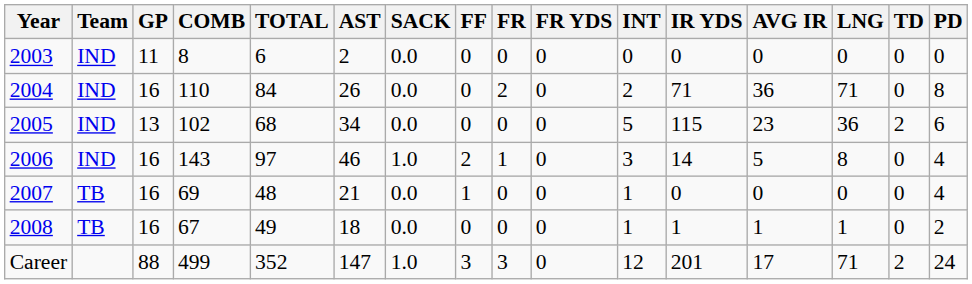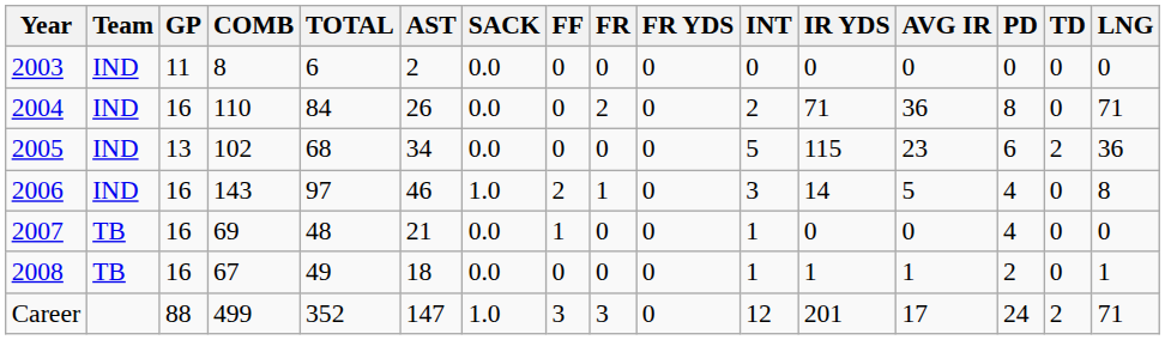columns swapped: LNG <-> PD
